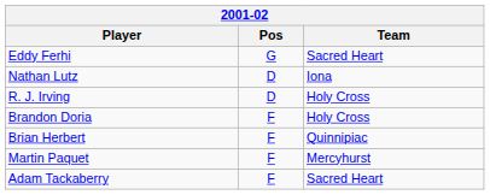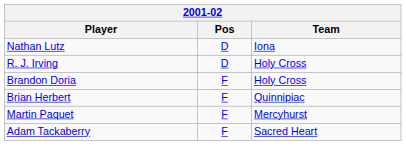- row: Eddy Ferhi | G | Sacred Heart
